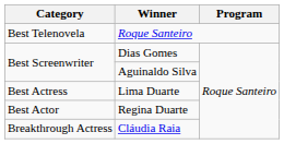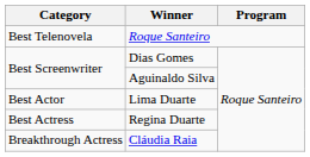Lima Duarte | Category: Best Actress -> Best Actor
Regina Duarte | Category: Best Actor -> Best Actress
